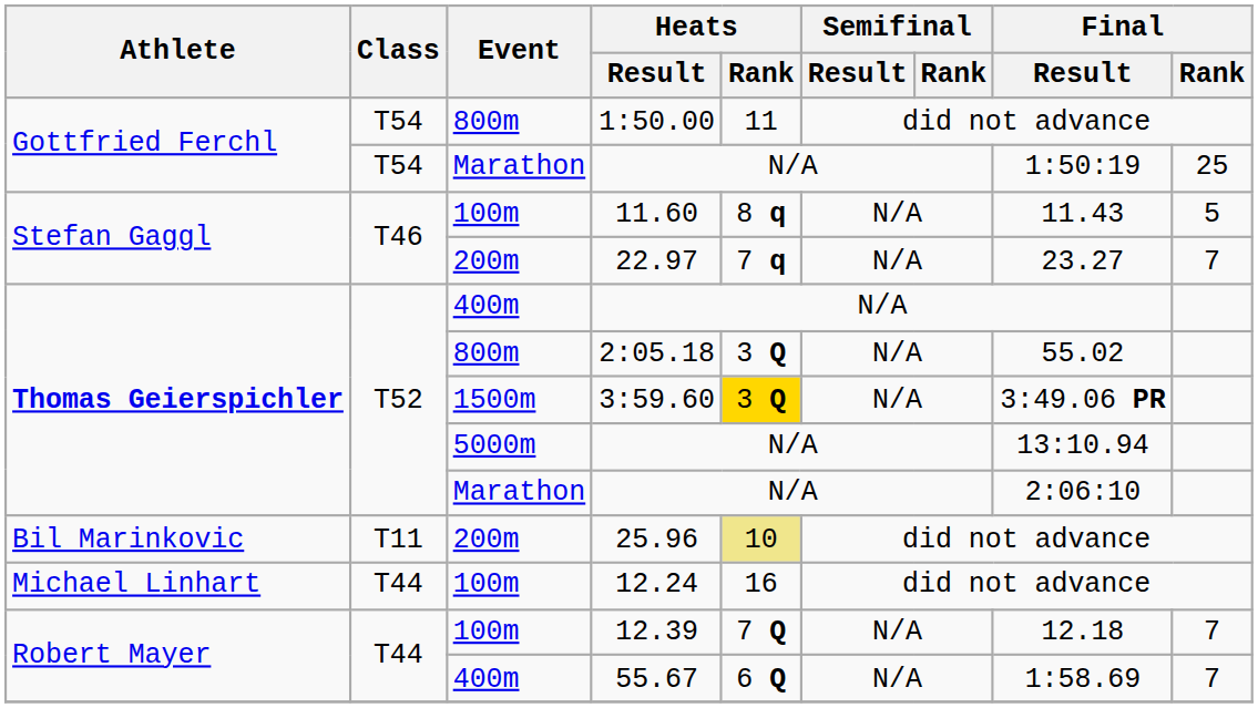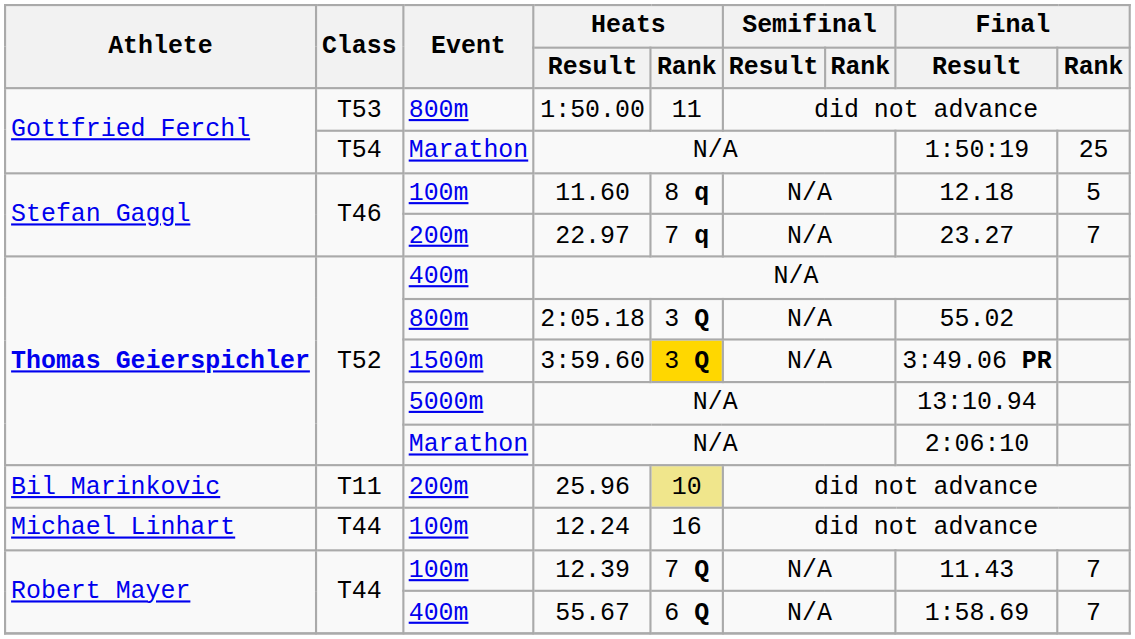1:50.00 | Class: T54 -> T53
11.60 | Final / Result: 11.43 -> 12.18
12.39 | Final / Result: 12.18 -> 11.43
